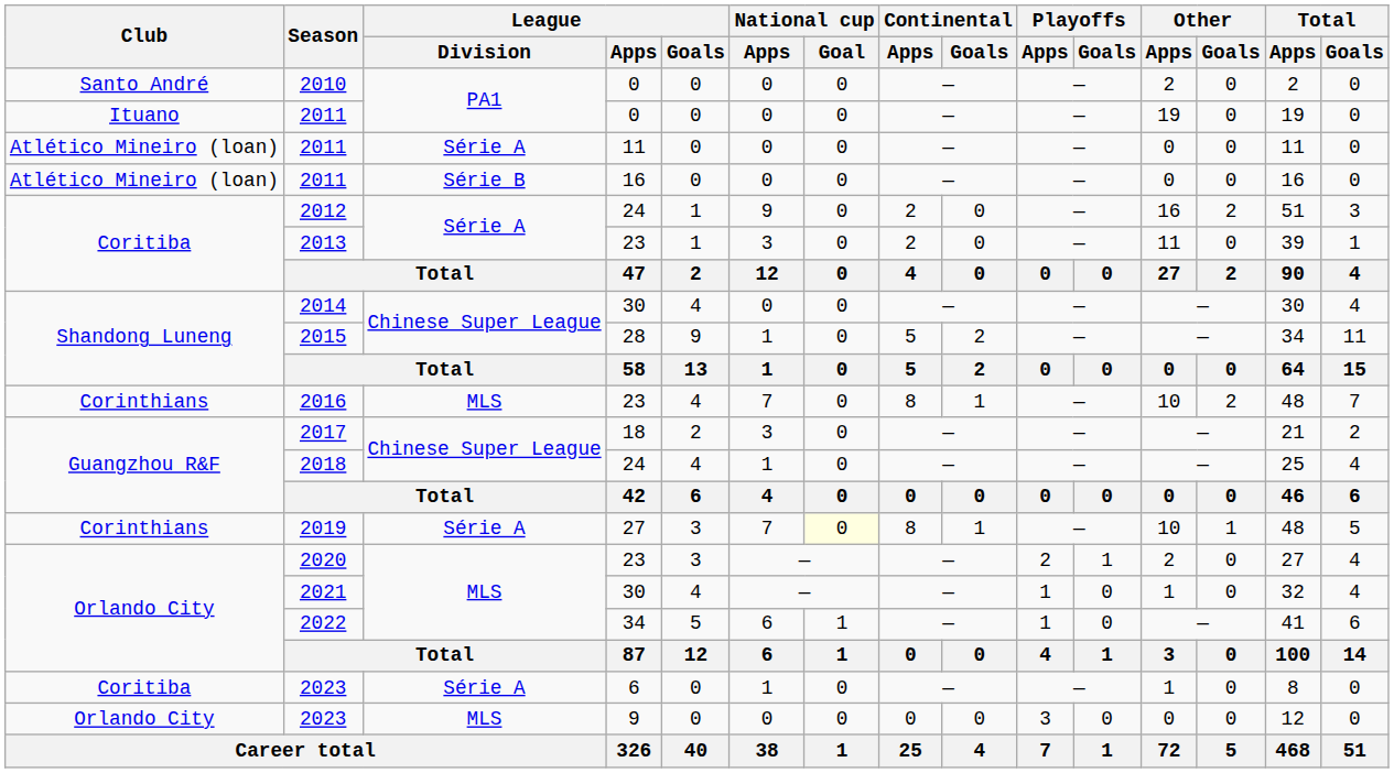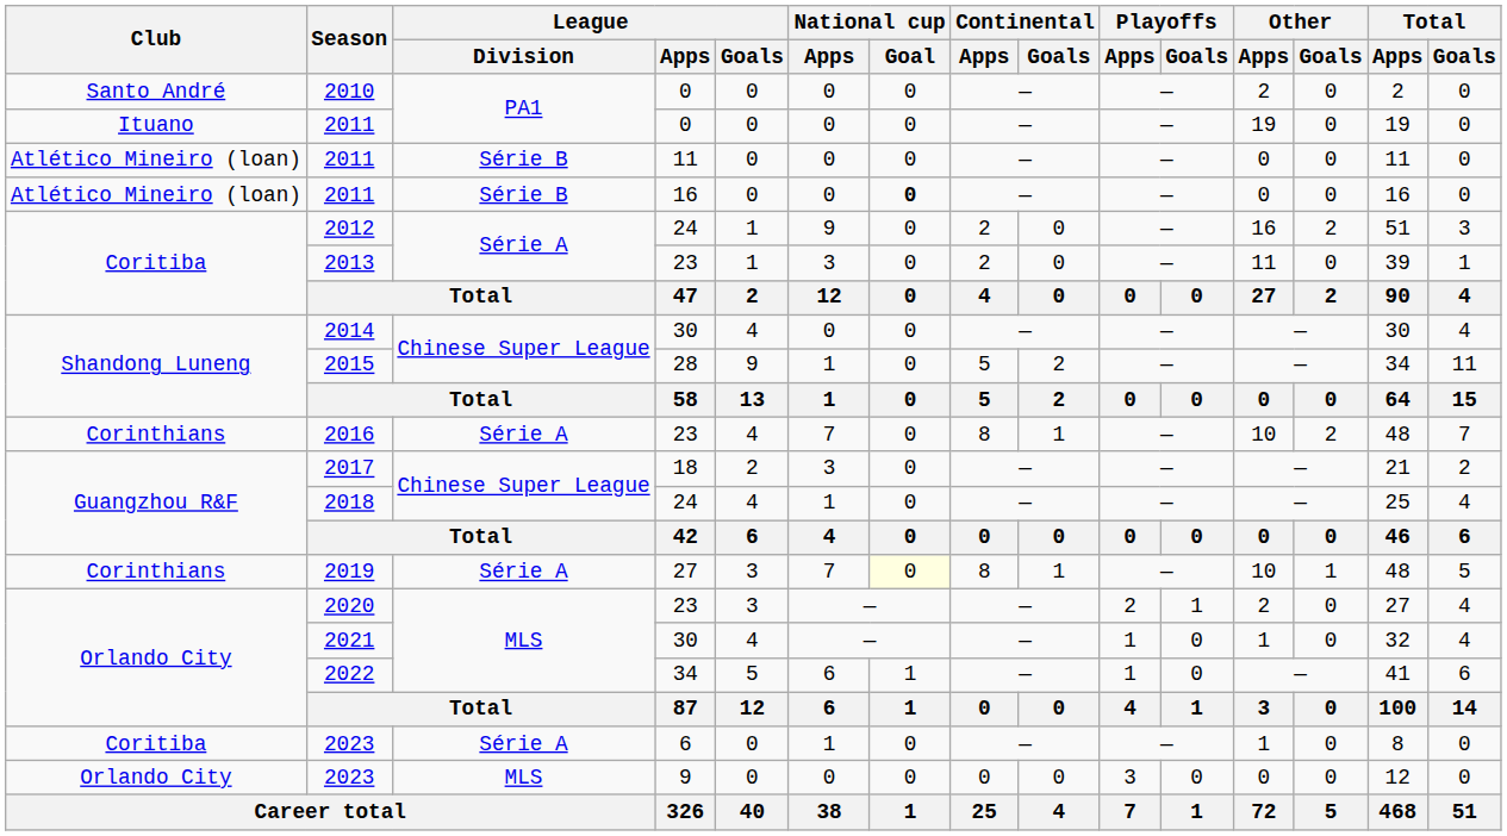2011 / 11 | League / Division: Série A -> Série B
2011 / 16 | National cup / Goal: normal -> bold
2016 | League / Division: MLS -> Série A
